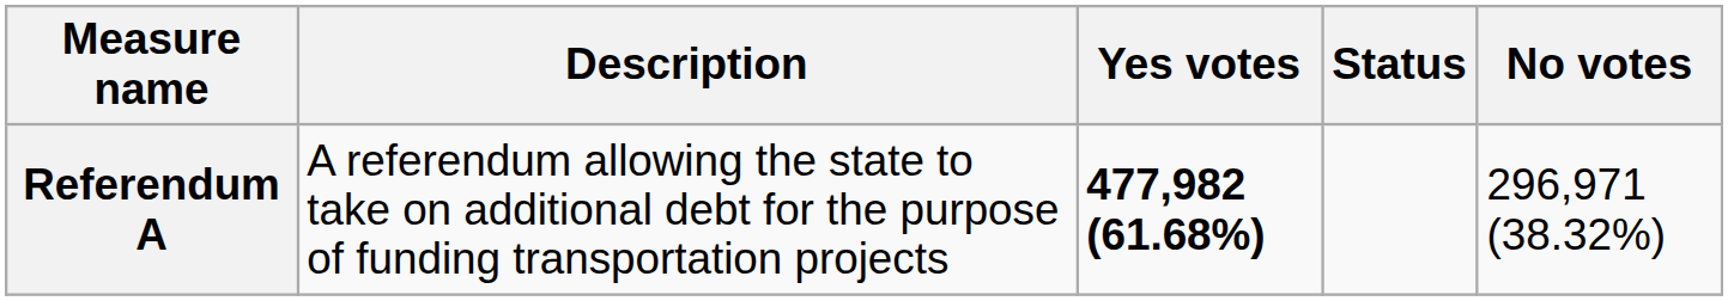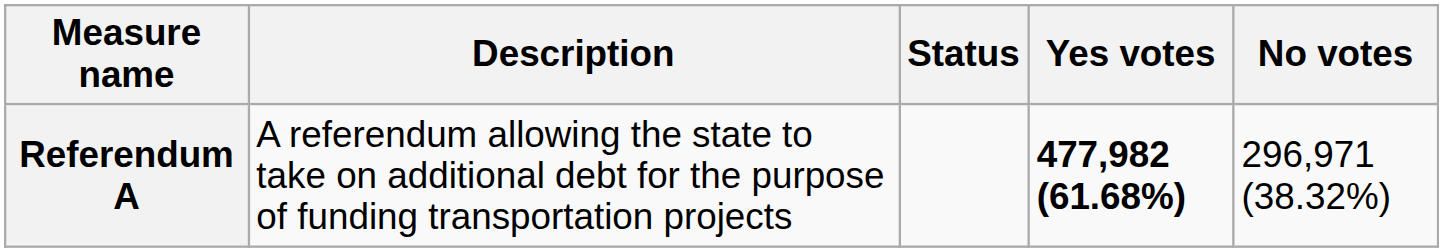columns swapped: Status <-> Yes votes
